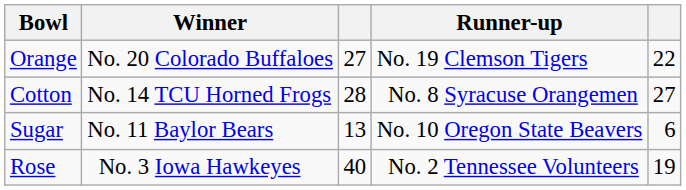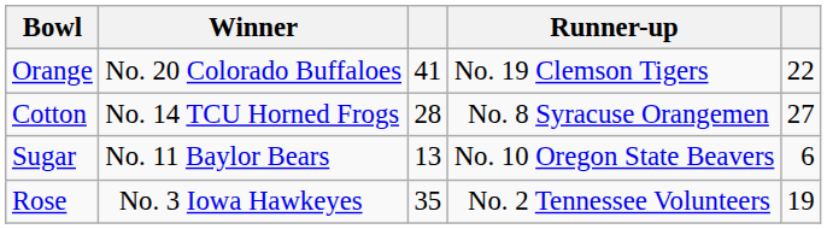Orange | column 3: 27 -> 41
Rose | column 3: 40 -> 35
